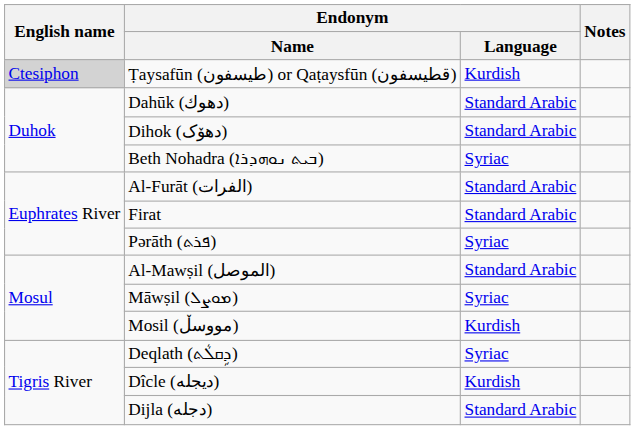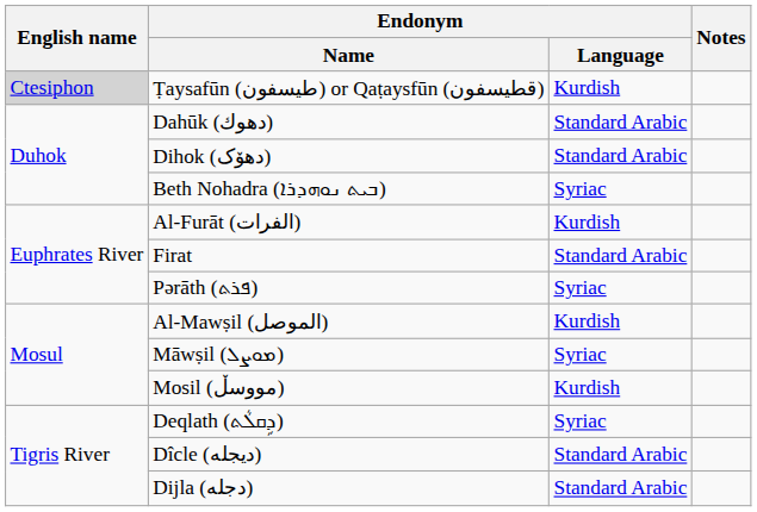Al-Furāt (الفرات) | Endonym / Language: Standard Arabic -> Kurdish
Al-Mawṣil (الموصل) | Endonym / Language: Standard Arabic -> Kurdish
Dîcle (دیجلە) | Endonym / Language: Kurdish -> Standard Arabic
